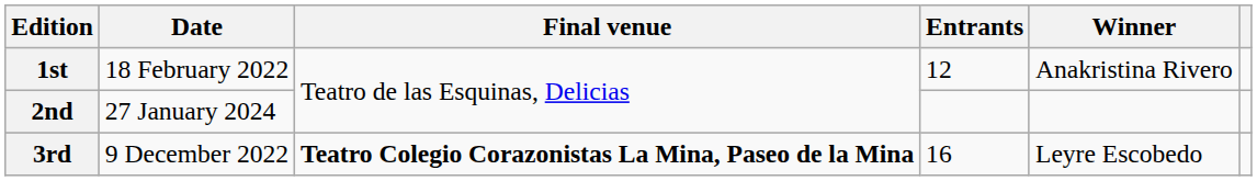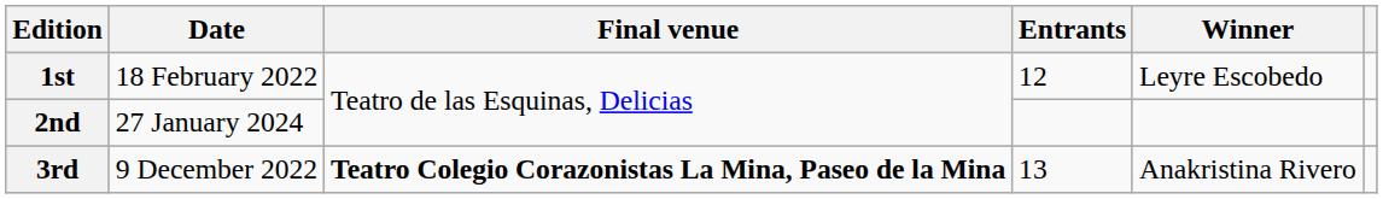1st | Winner: Anakristina Rivero -> Leyre Escobedo
3rd | Entrants: 16 -> 13
3rd | Winner: Leyre Escobedo -> Anakristina Rivero
